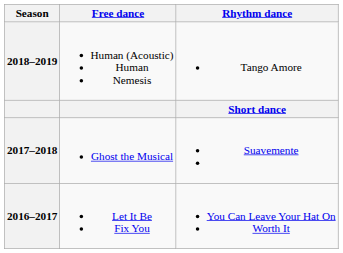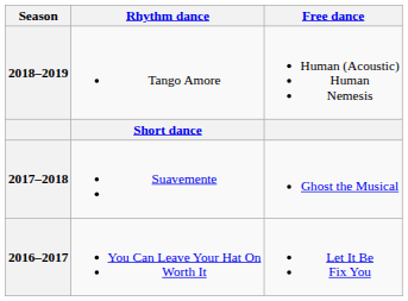columns swapped: Rhythm dance <-> Free dance
